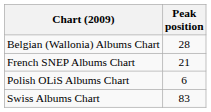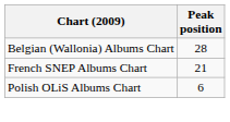- row: Swiss Albums Chart | 83
